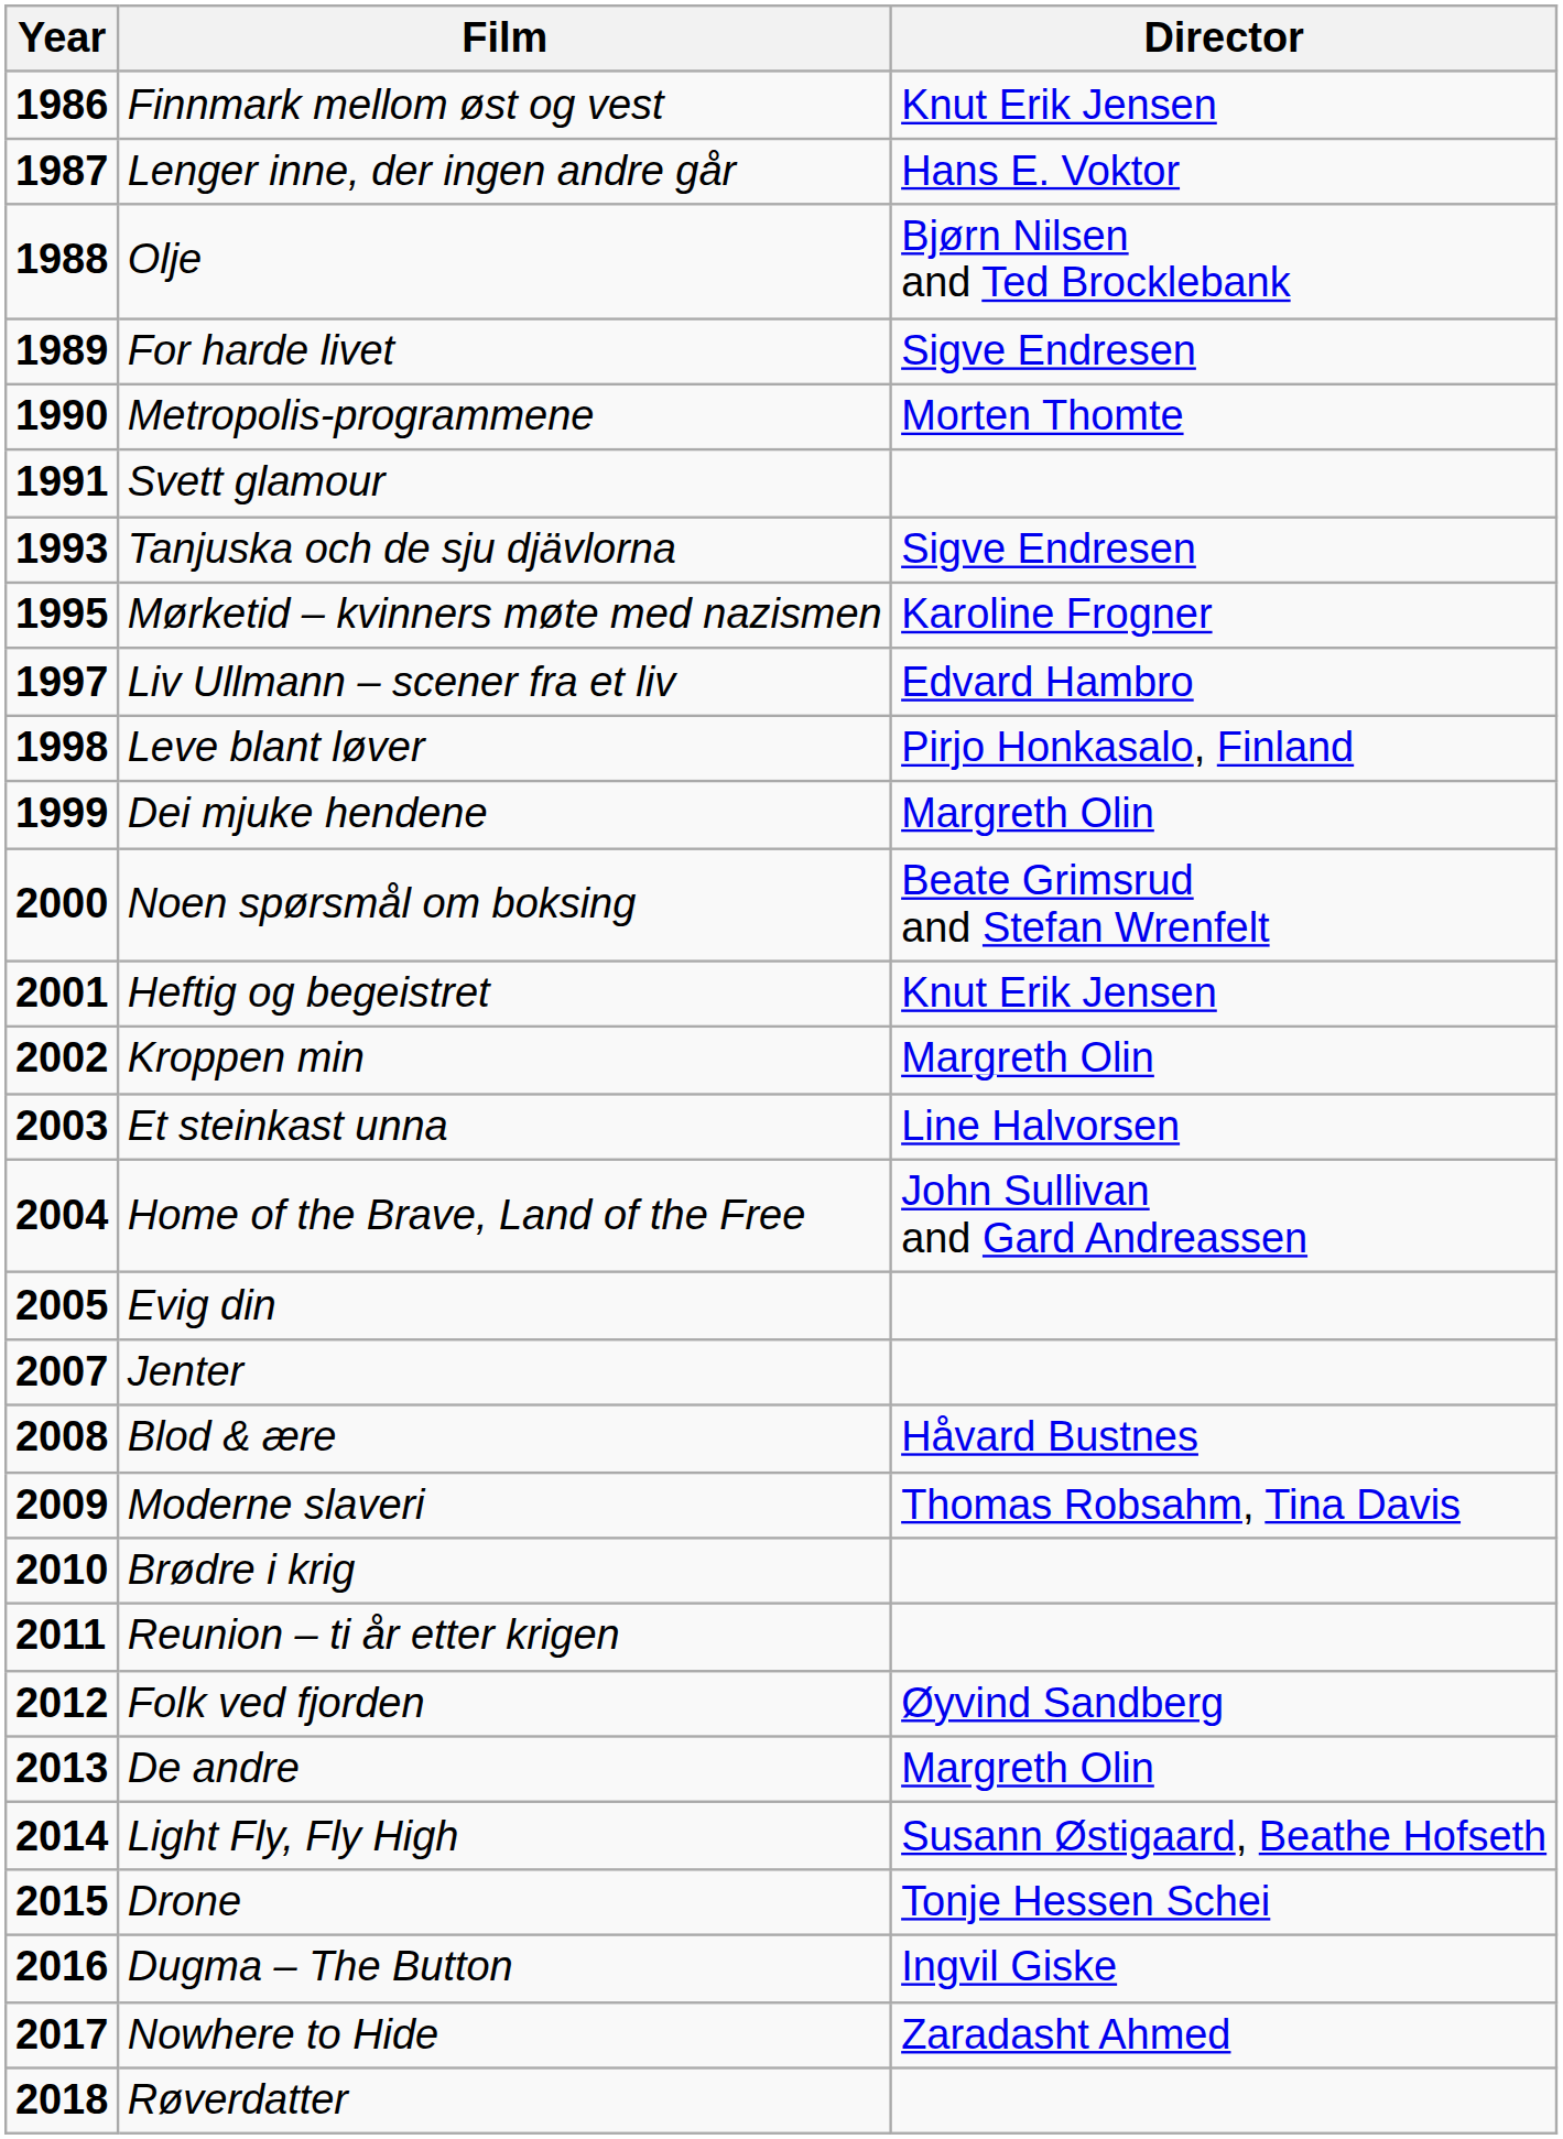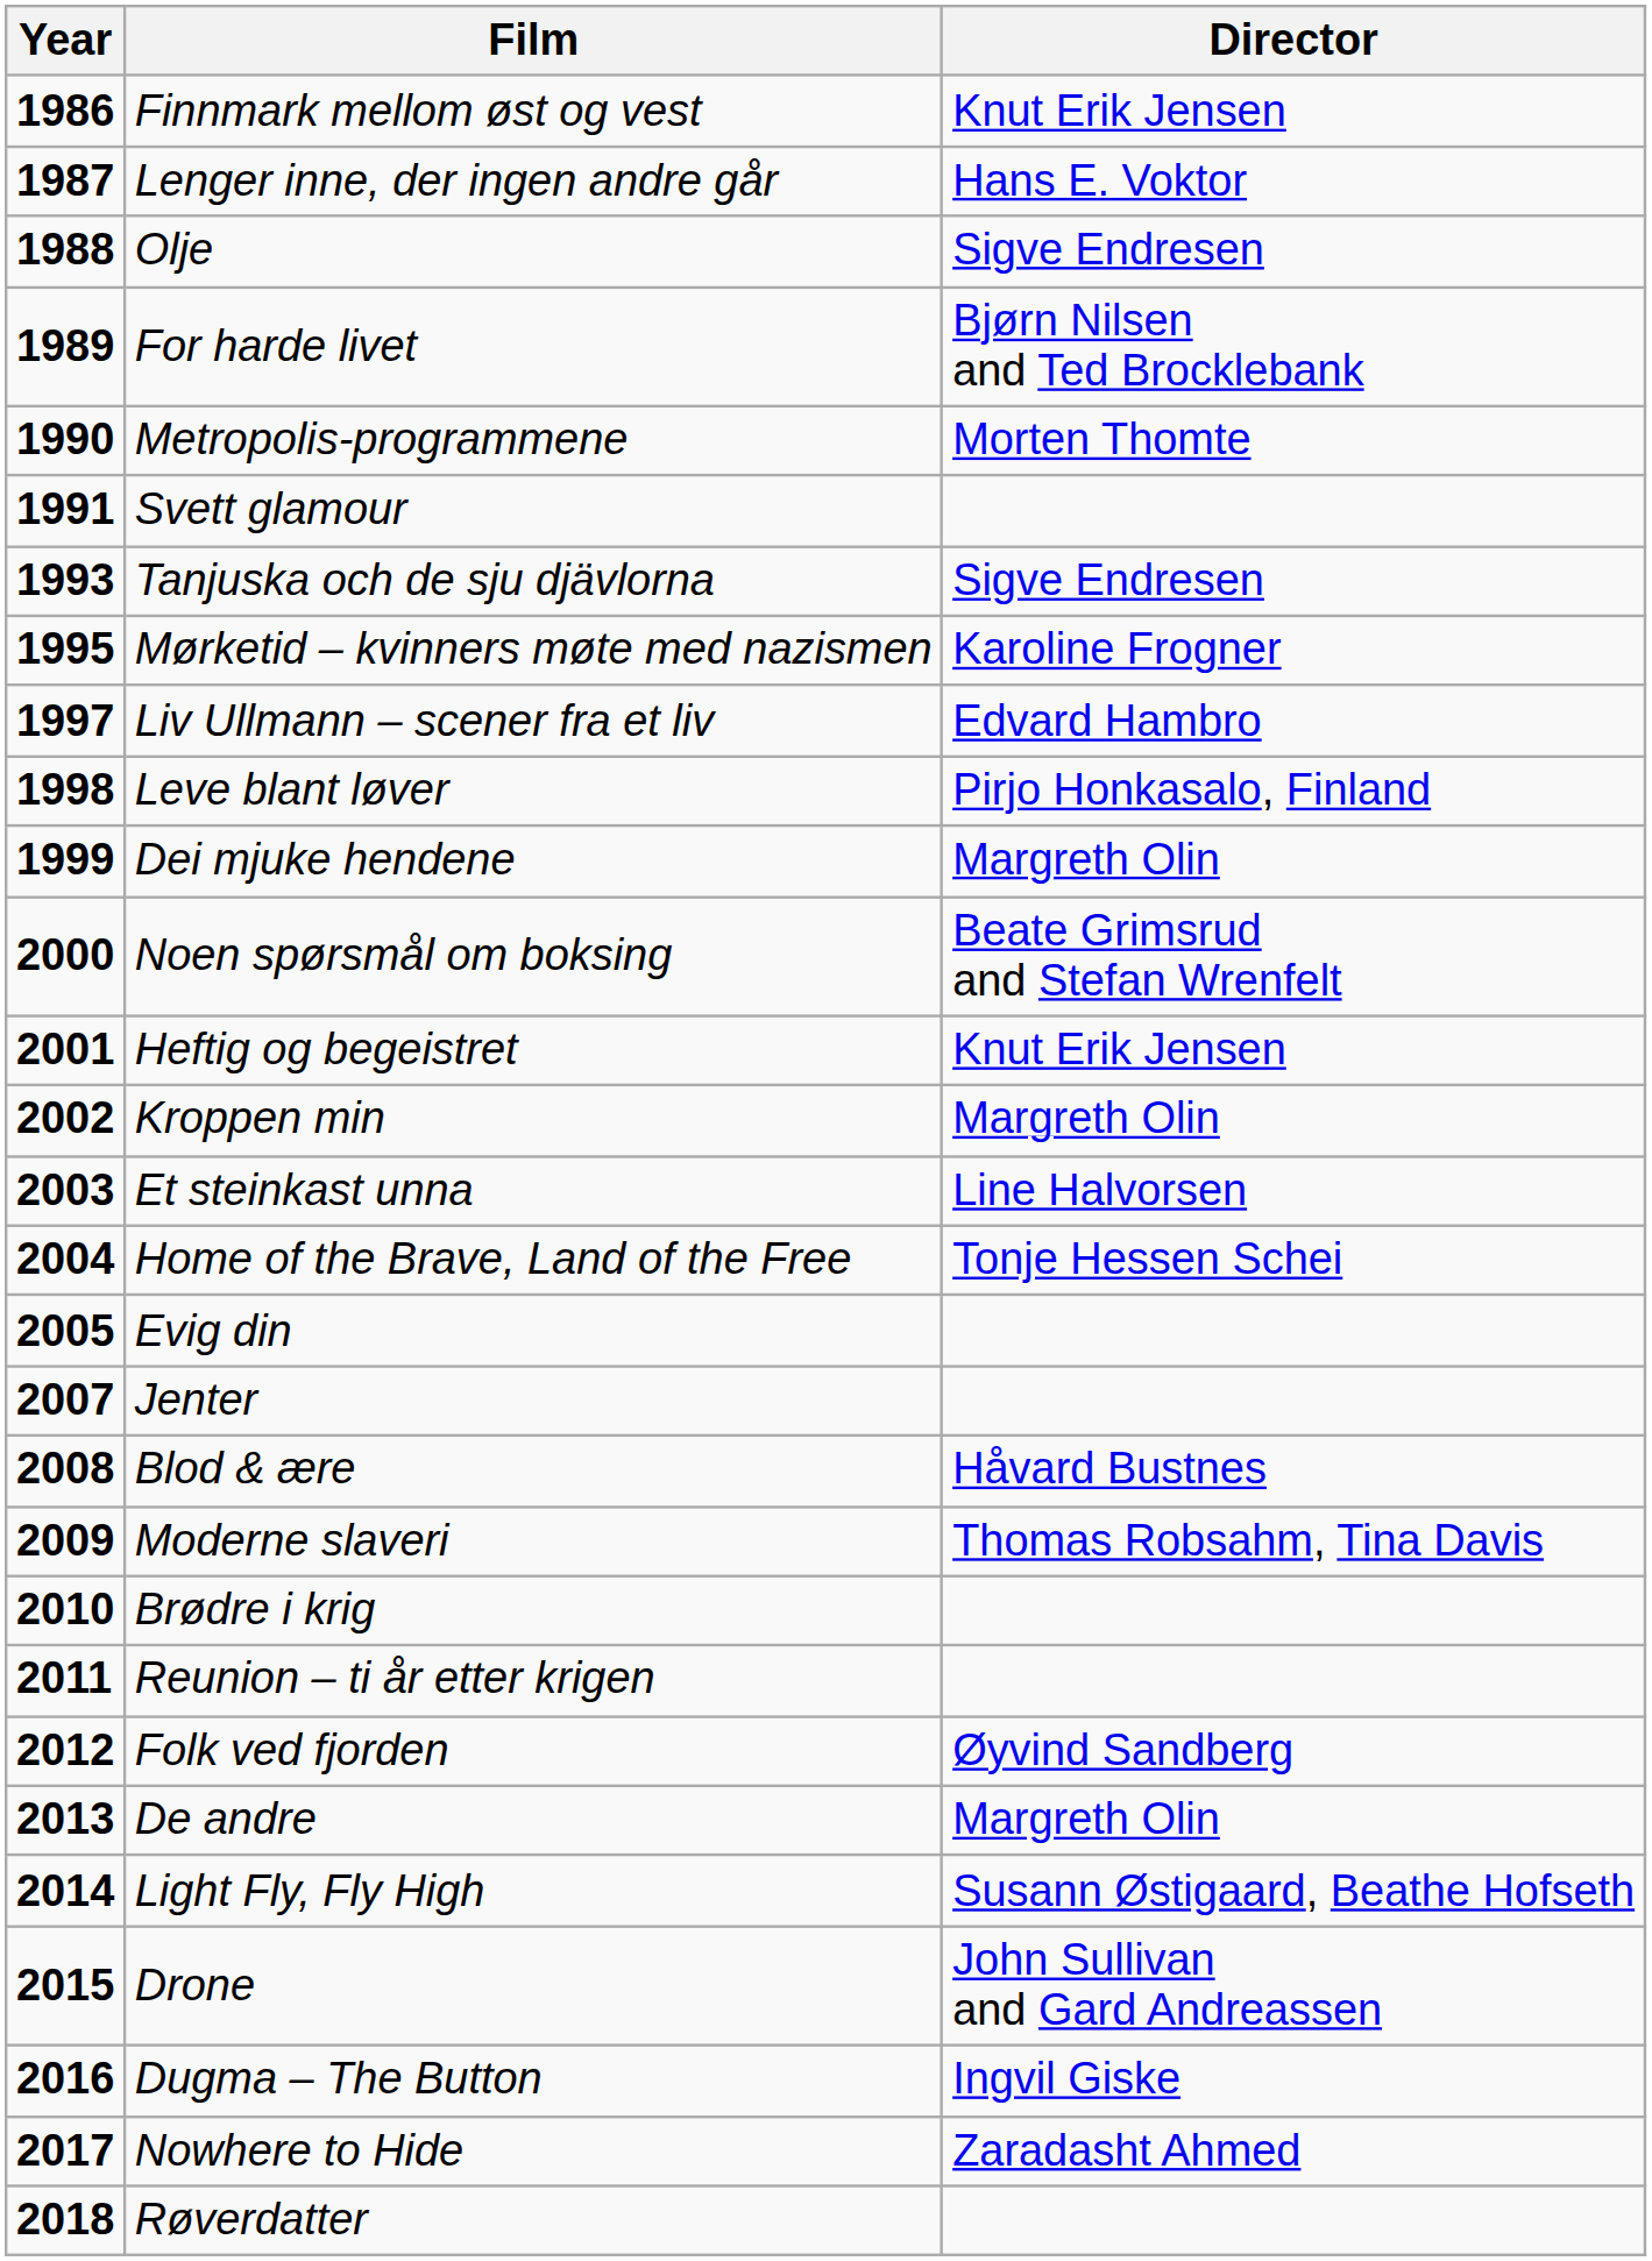Olje | Director: Bjørn Nilsen and Ted Brocklebank -> Sigve Endresen
For harde livet | Director: Sigve Endresen -> Bjørn Nilsen and Ted Brocklebank
Home of the Brave, Land of the Free | Director: John Sullivan and Gard Andreassen -> Tonje Hessen Schei
Drone | Director: Tonje Hessen Schei -> John Sullivan and Gard Andreassen
